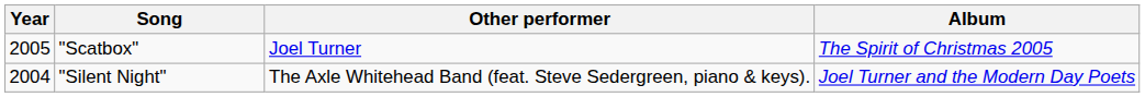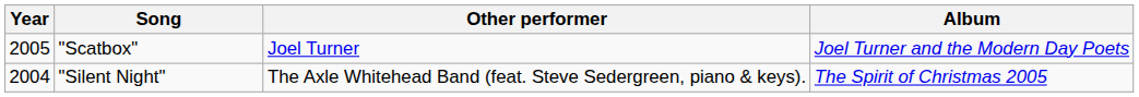"Scatbox" | Album: The Spirit of Christmas 2005 -> Joel Turner and the Modern Day Poets
"Silent Night" | Album: Joel Turner and the Modern Day Poets -> The Spirit of Christmas 2005
